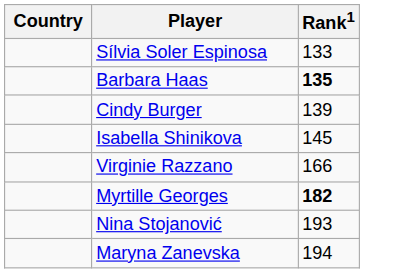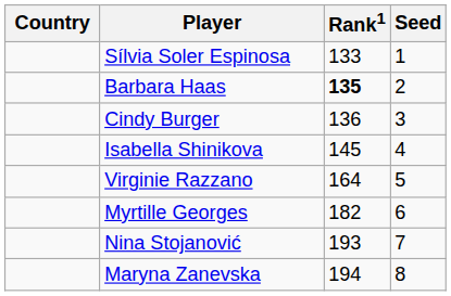+ column: Seed | 1 | 2 | 3 | 4 | 5 | 6 | 7 | 8
Cindy Burger | Rank1: 139 -> 136
Virginie Razzano | Rank1: 166 -> 164
Myrtille Georges | Rank1: bold -> normal
